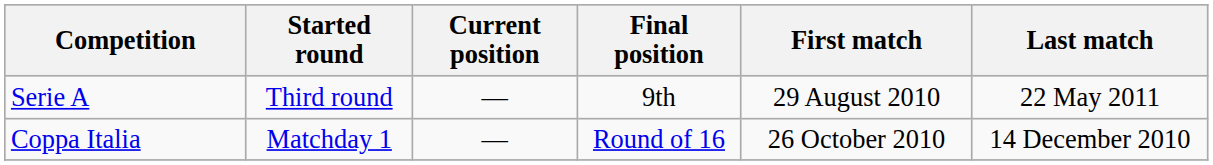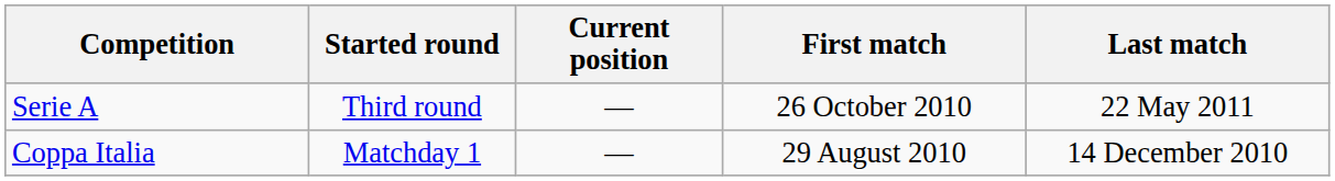- column: Final position | 9th | Round of 16
Serie A | First match: 29 August 2010 -> 26 October 2010
Coppa Italia | First match: 26 October 2010 -> 29 August 2010
